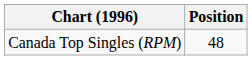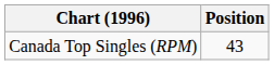Canada Top Singles (RPM) | Position: 48 -> 43
